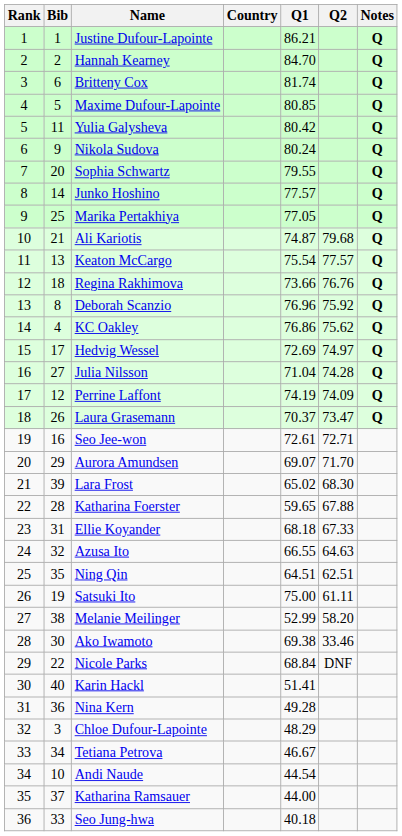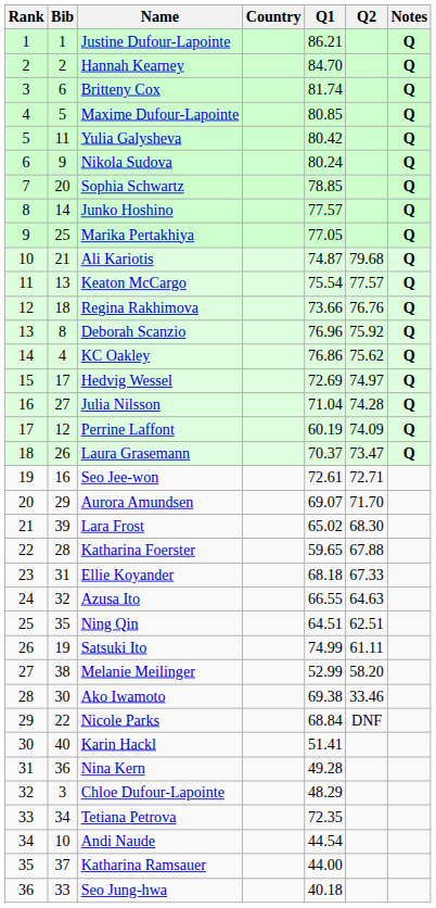Sophia Schwartz | Q1: 79.55 -> 78.85
Perrine Laffont | Q1: 74.19 -> 60.19
Satsuki Ito | Q1: 75.00 -> 74.99
Tetiana Petrova | Q1: 46.67 -> 72.35
